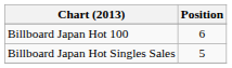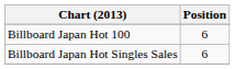Billboard Japan Hot Singles Sales | Position: 5 -> 6
